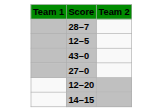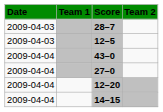+ column: Date | 2009-04-03 | 2009-04-03 | 2009-04-04 | 2009-04-04 | 2009-04-04 | 2009-04-04
